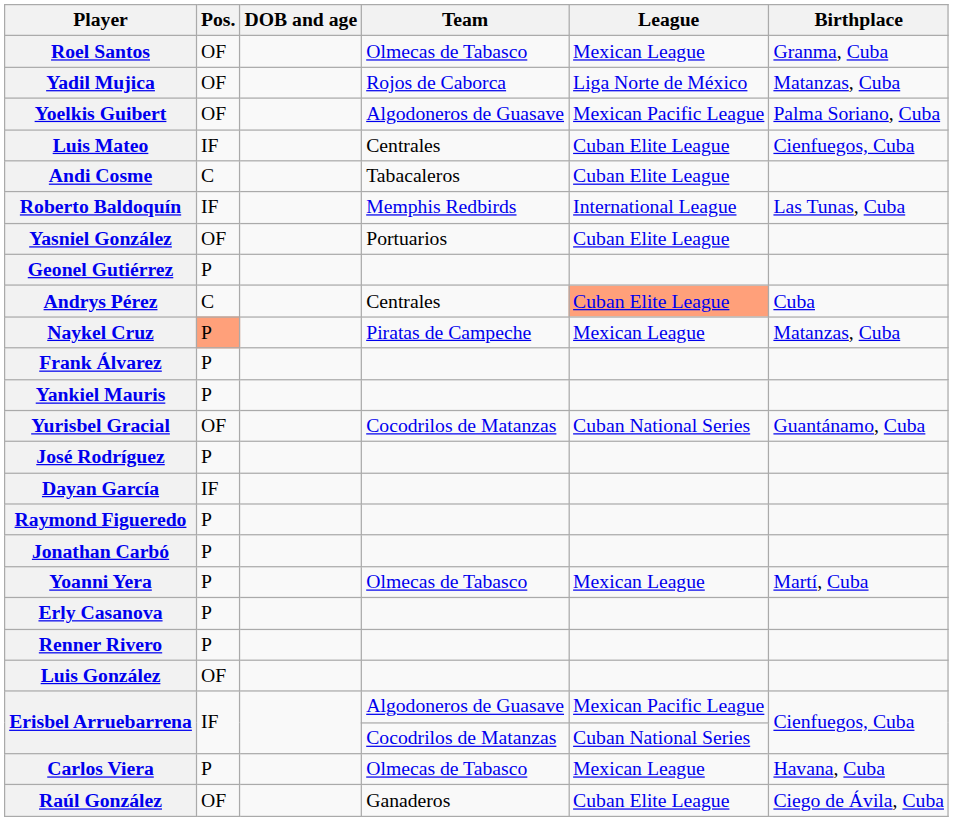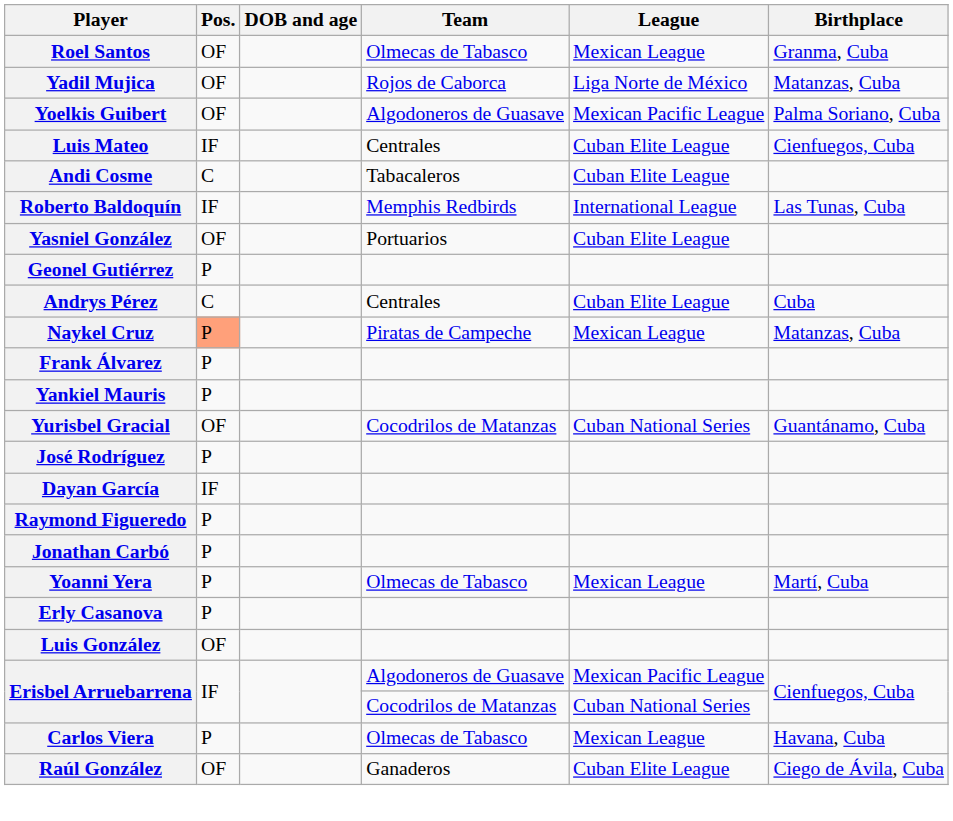Andrys Pérez | League: lightsalmon background -> no background
- row: Renner Rivero | P
